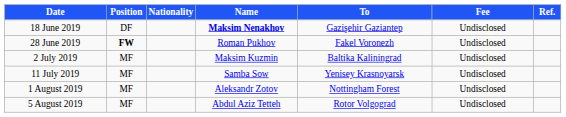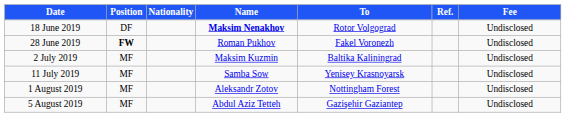columns swapped: Fee <-> Ref.
18 June 2019 | To: Gazişehir Gaziantep -> Rotor Volgograd
5 August 2019 | To: Rotor Volgograd -> Gazişehir Gaziantep
